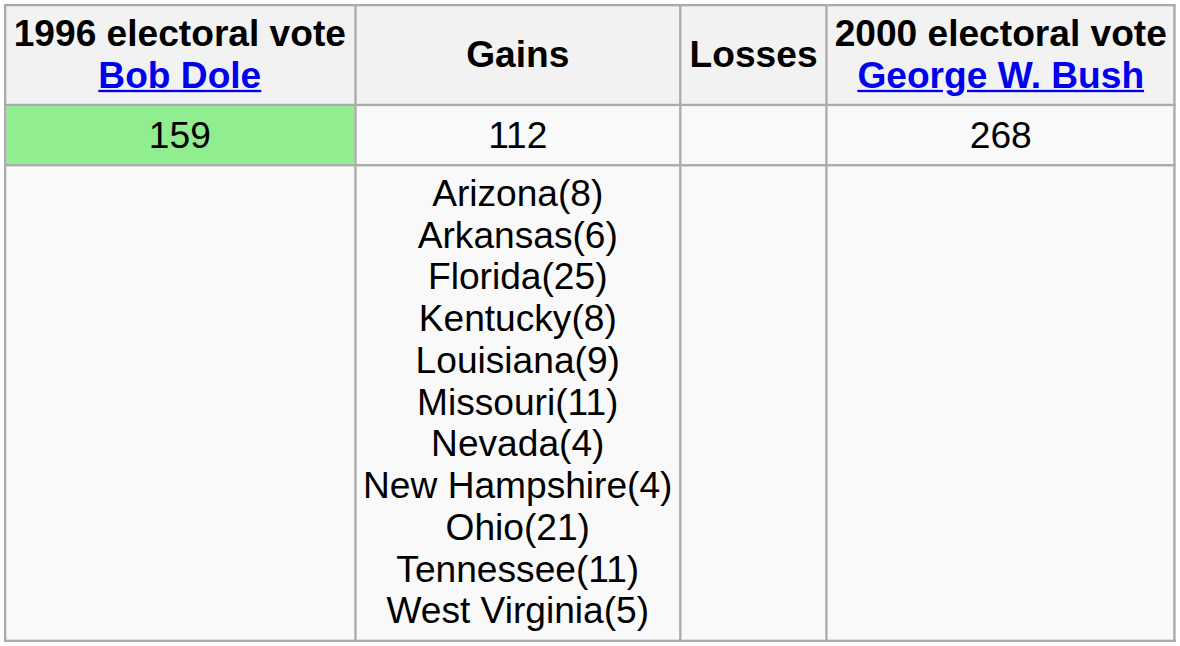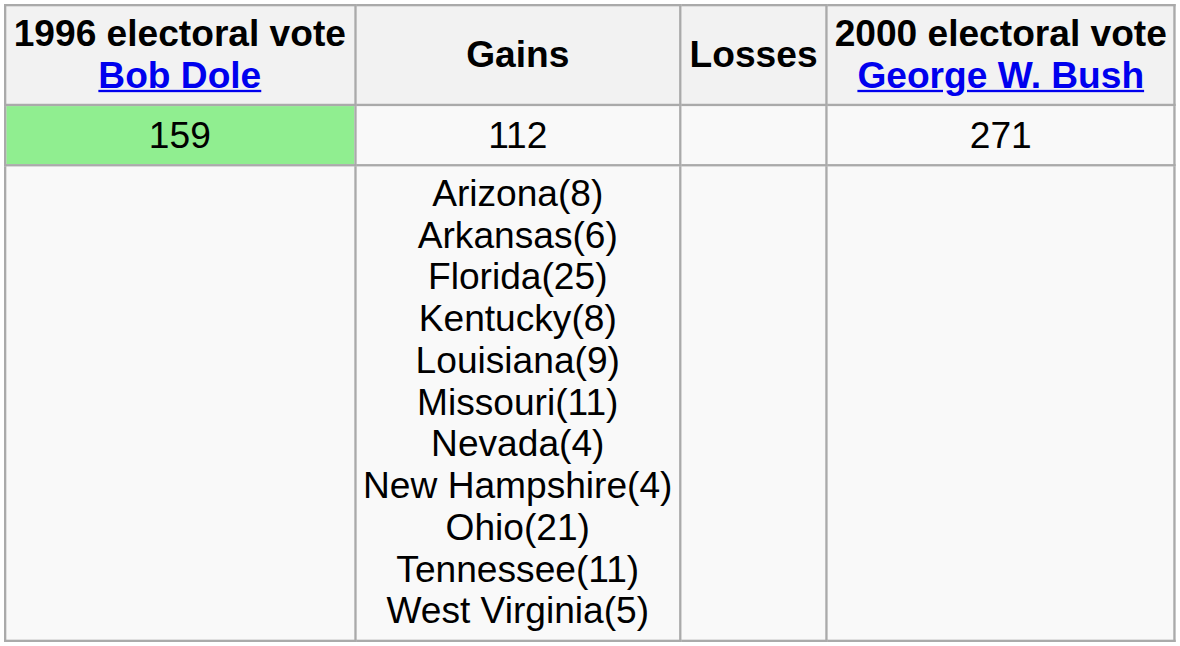112 | 2000 electoral vote George W. Bush: 268 -> 271
